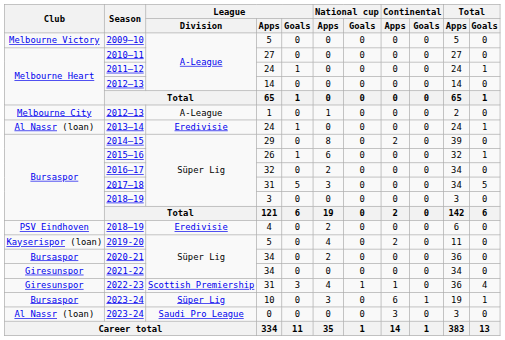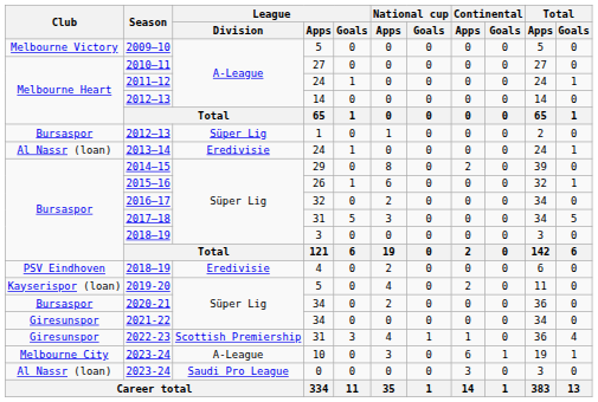2012–13 / 1 | Club: Melbourne City -> Bursaspor
2012–13 / 1 | League / Division: A-League -> Süper Lig
2023-24 / 10 | Club: Bursaspor -> Melbourne City
2023-24 / 10 | League / Division: Süper Lig -> A-League
